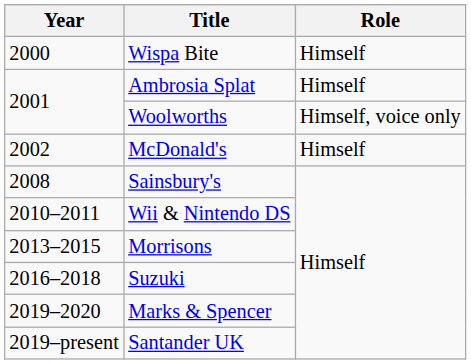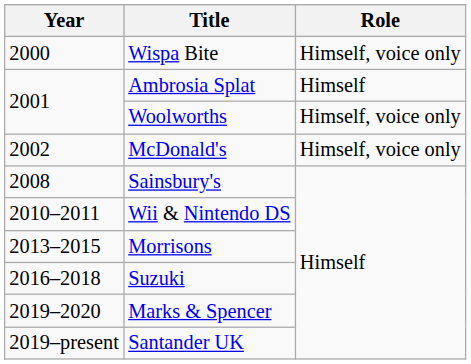Wispa Bite | Role: Himself -> Himself, voice only
McDonald's | Role: Himself -> Himself, voice only
